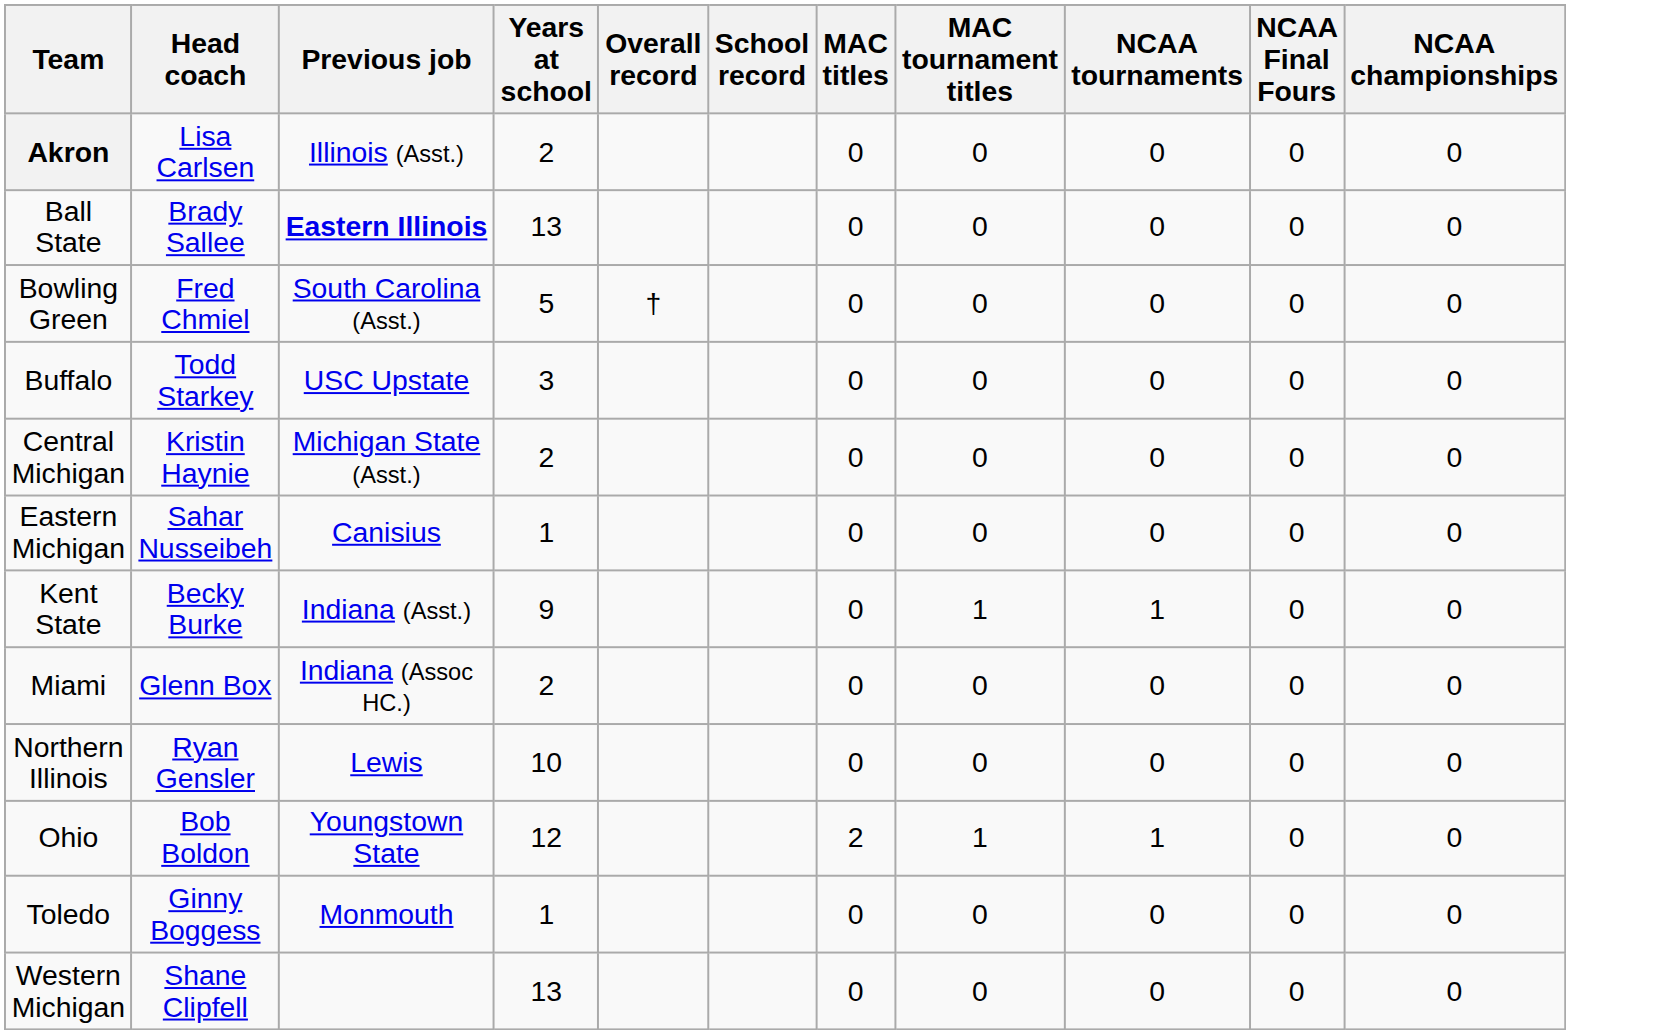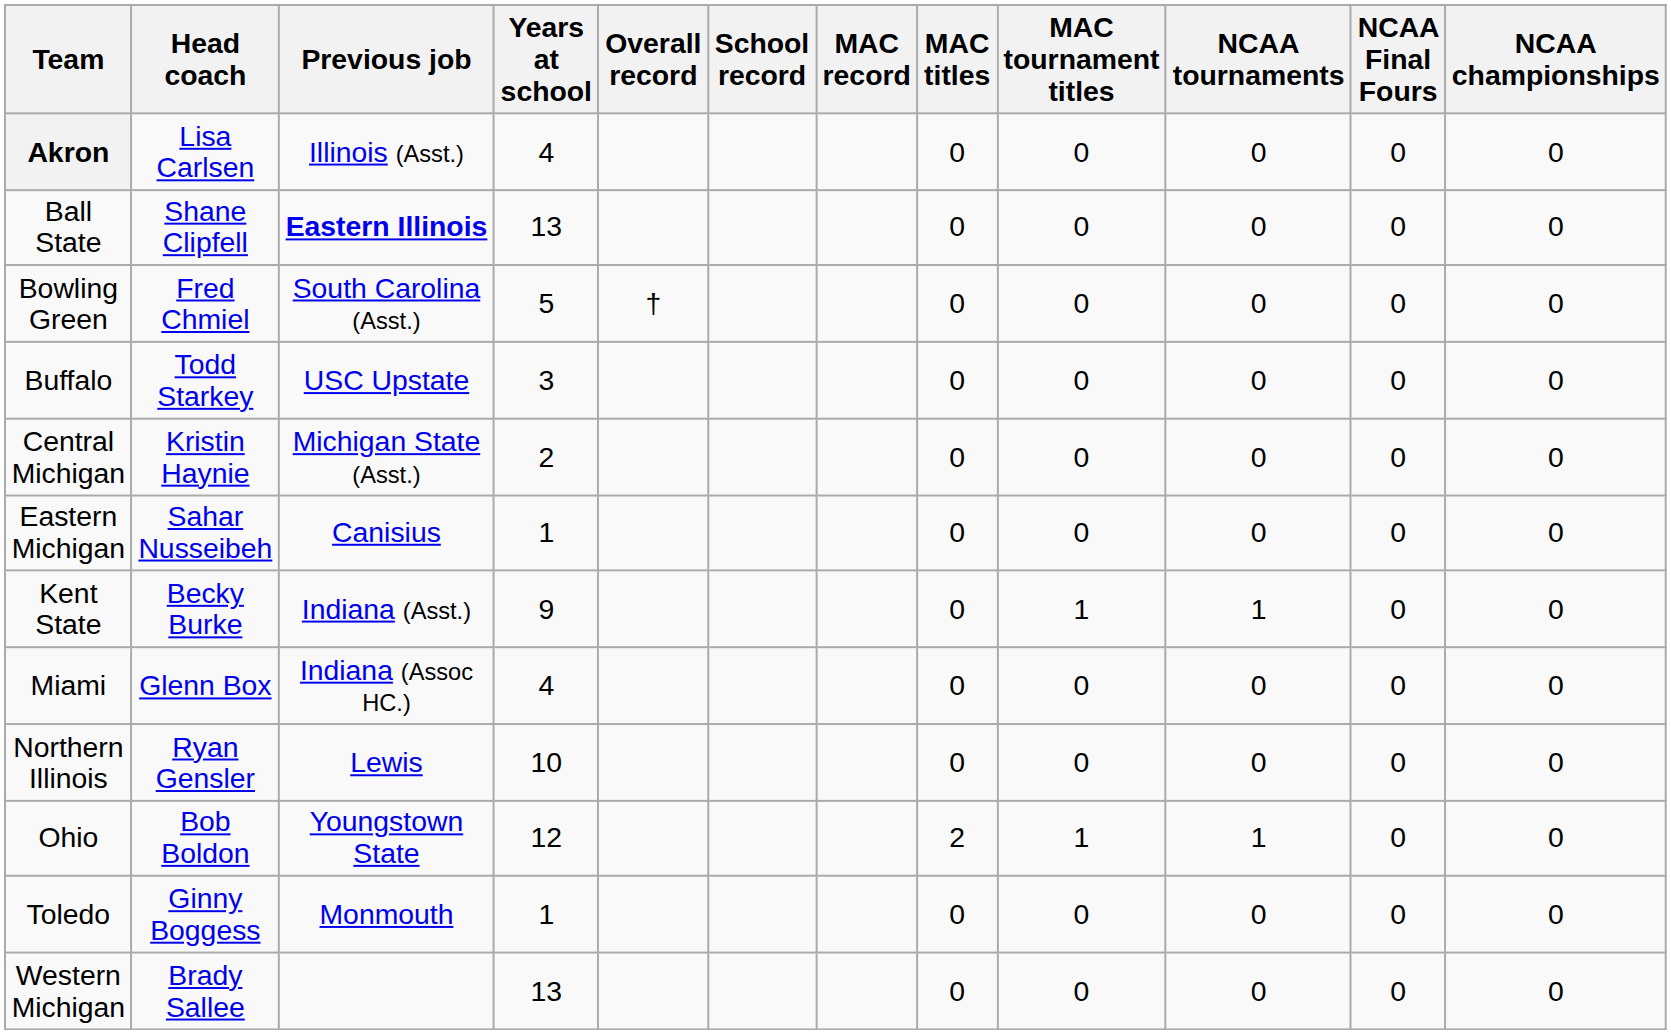+ column: MAC record
Akron | Years at school: 2 -> 4
Ball State | Head coach: Brady Sallee -> Shane Clipfell
Miami | Years at school: 2 -> 4
Western Michigan | Head coach: Shane Clipfell -> Brady Sallee
